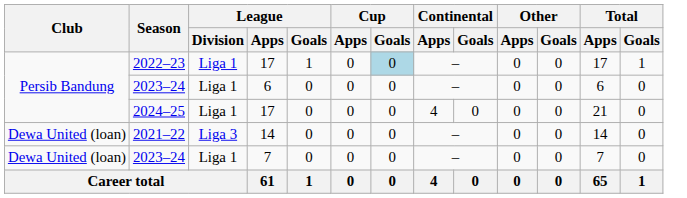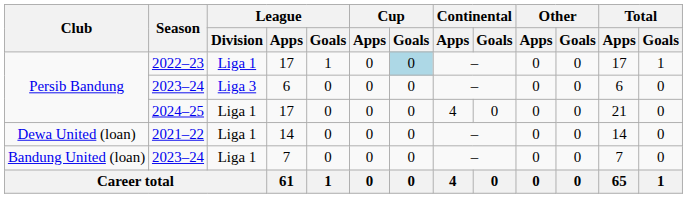2023–24 / 6 | League / Division: Liga 1 -> Liga 3
2021–22 | League / Division: Liga 3 -> Liga 1
2023–24 / 7 | Club: Dewa United (loan) -> Bandung United (loan)
